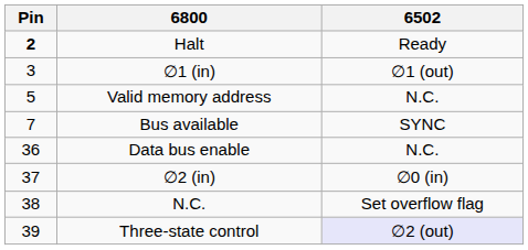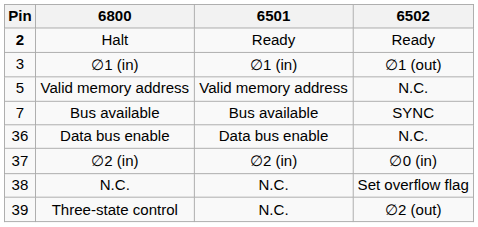+ column: 6501 | Ready | ∅1 (in) | Valid memory address | Bus available | Data bus enable | ∅2 (in) | N.C. | N.C.
Three-state control | 6502: lavender background -> no background
